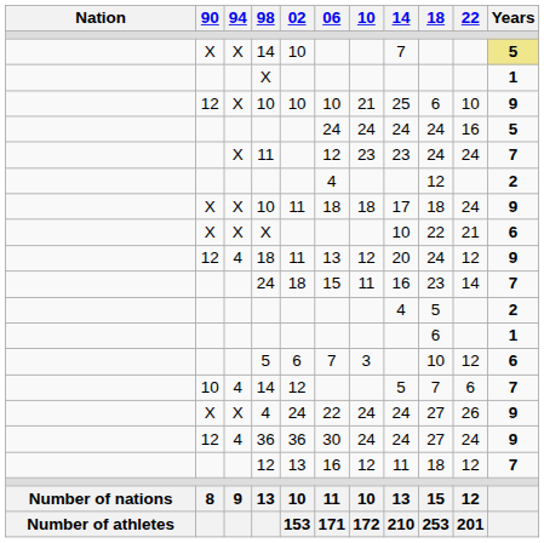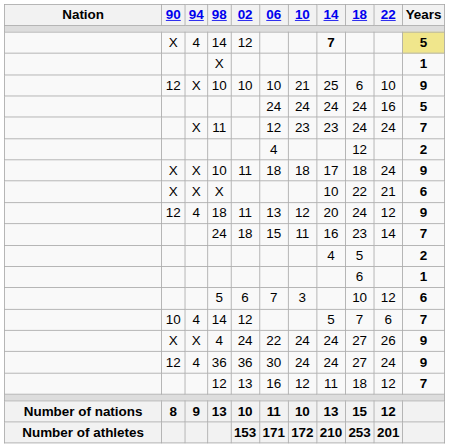X / 14 | 94: X -> 4
X / 14 | 02: 10 -> 12
X / 14 | 14: normal -> bold
